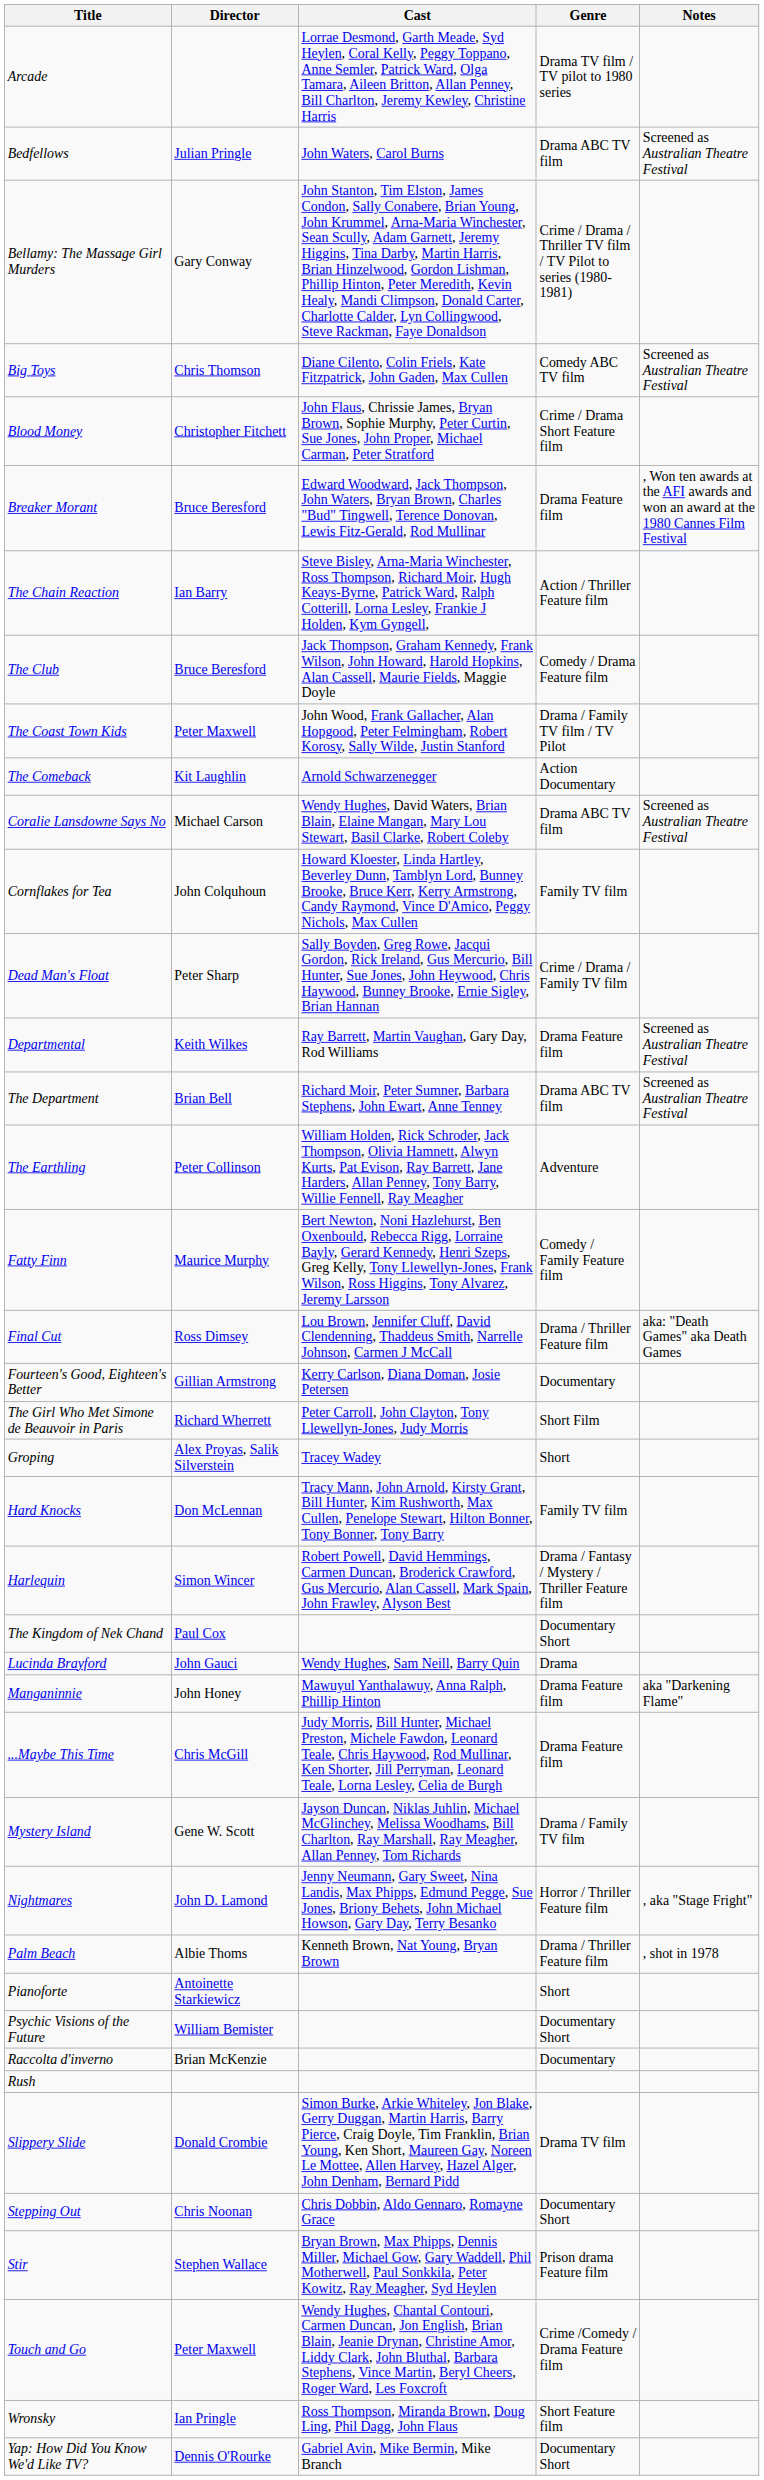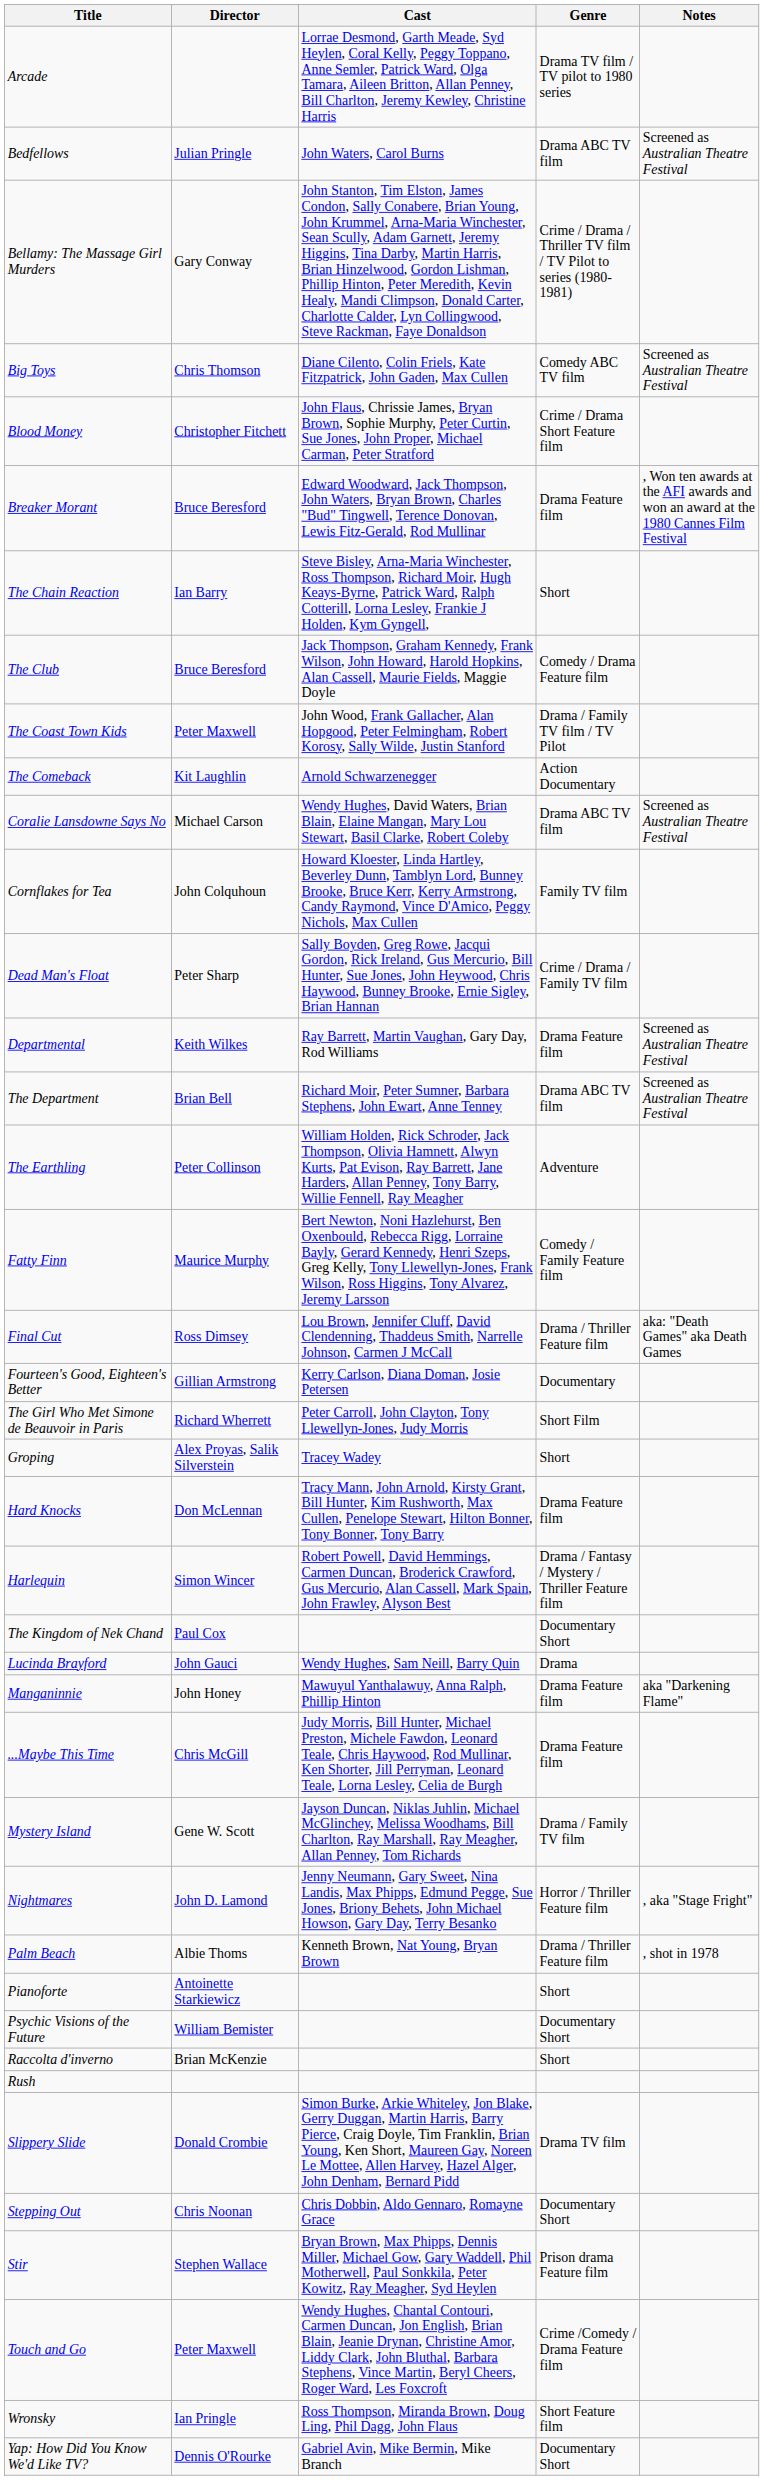The Chain Reaction | Genre: Action / Thriller Feature film -> Short
Hard Knocks | Genre: Family TV film -> Drama Feature film
Raccolta d'inverno | Genre: Documentary -> Short
